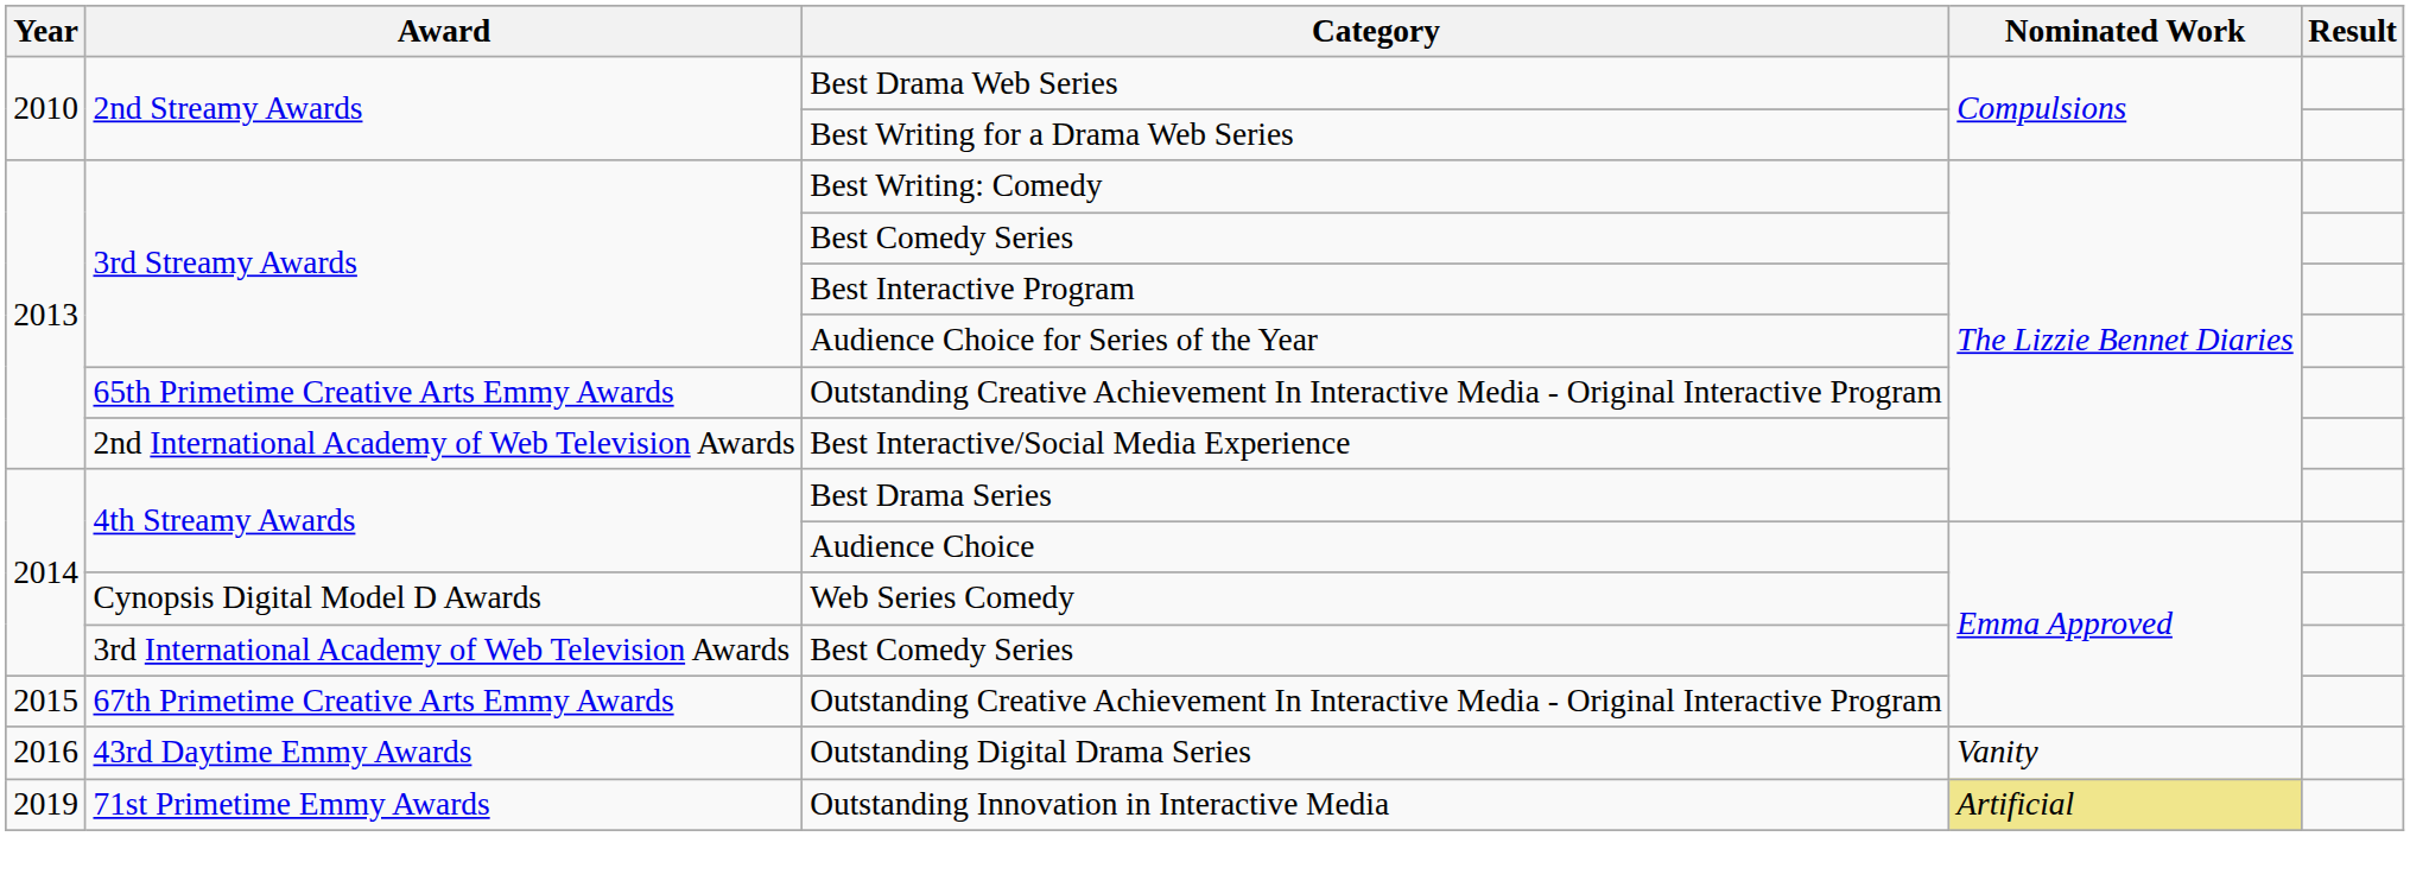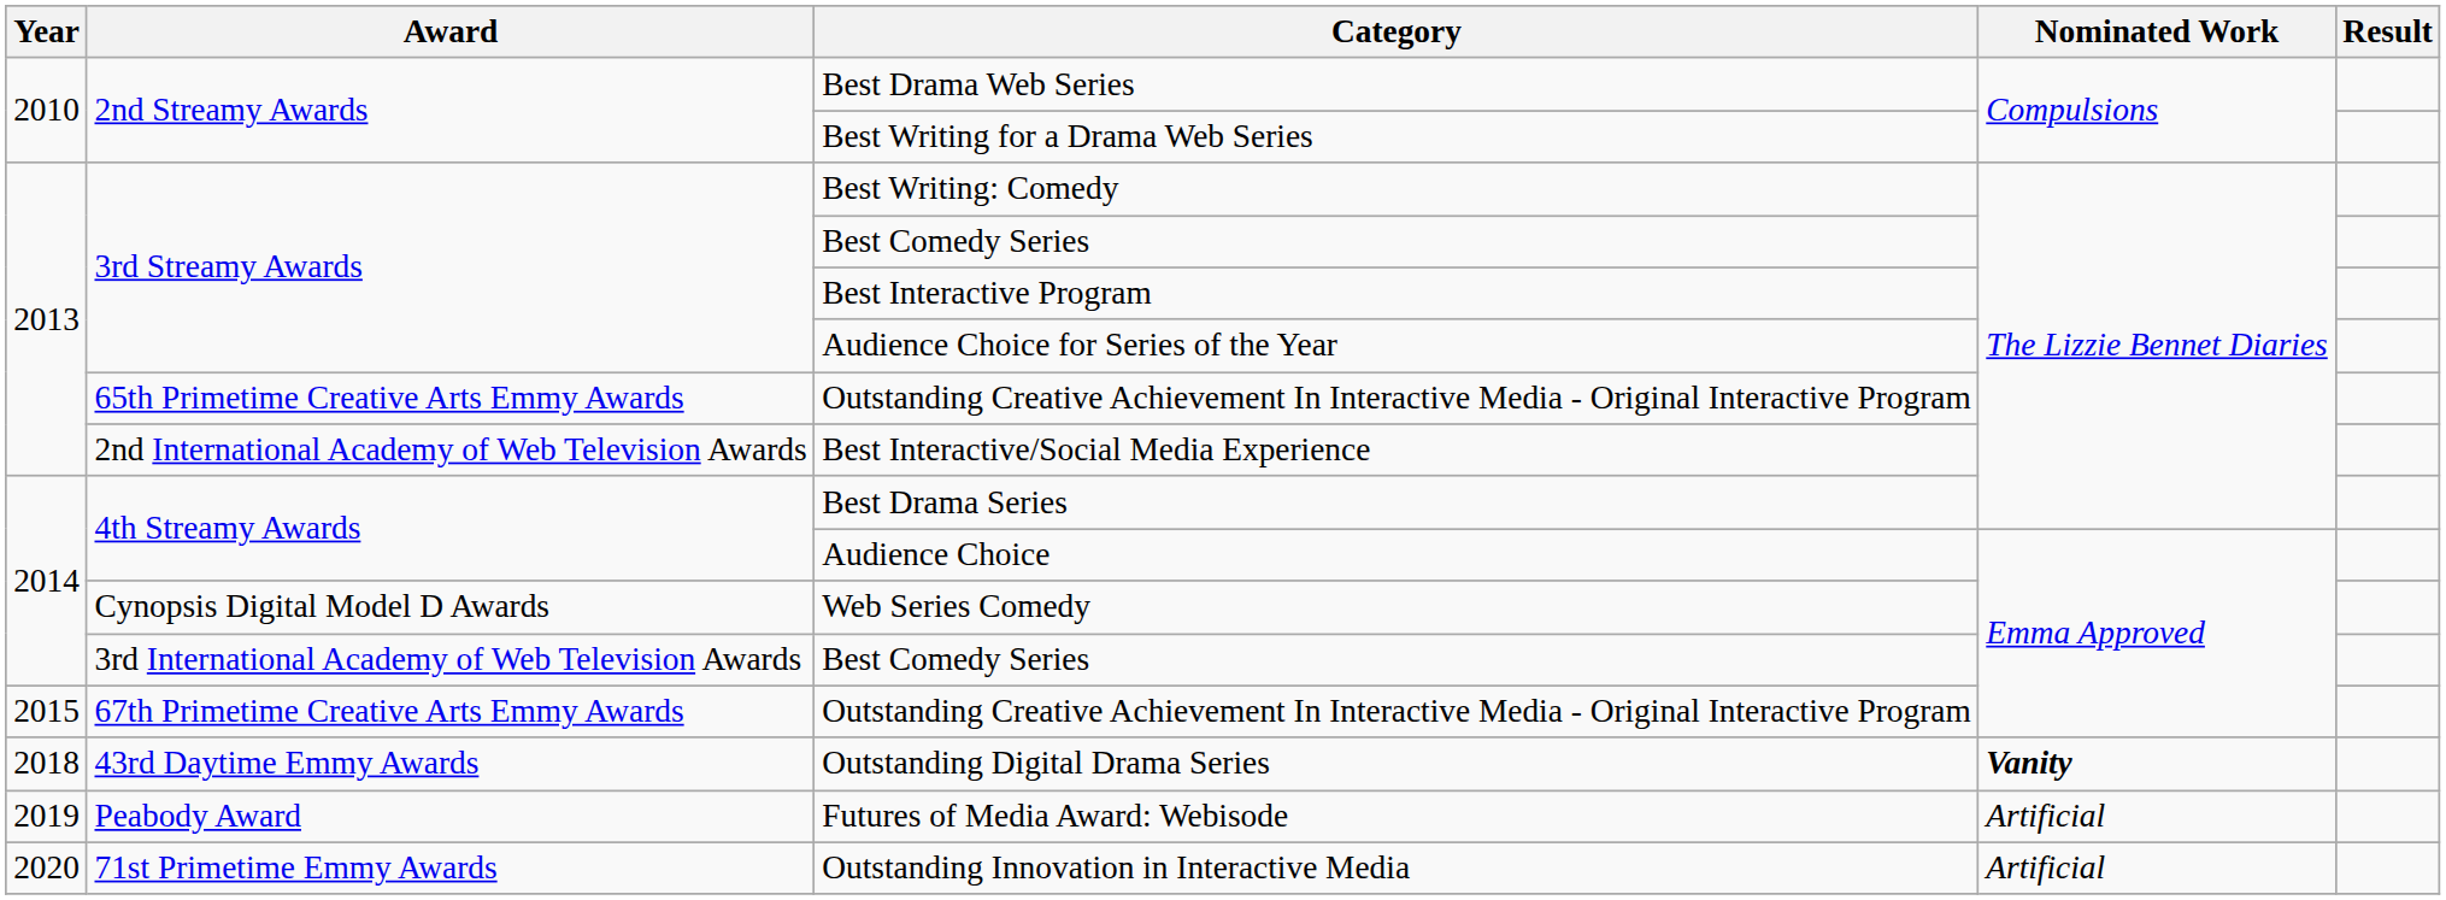Outstanding Digital Drama Series | Year: 2016 -> 2018
Outstanding Digital Drama Series | Nominated Work: normal -> bold
+ row: 2019 | Peabody Award | Futures of Media Award: Webisode | Artificial
Outstanding Innovation in Interactive Media | Year: 2019 -> 2020
Outstanding Innovation in Interactive Media | Nominated Work: khaki background -> no background
